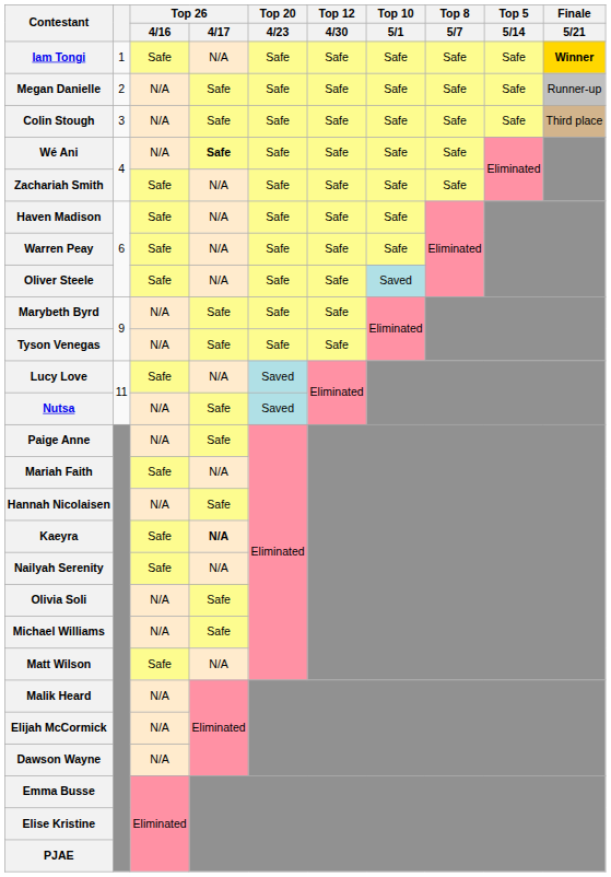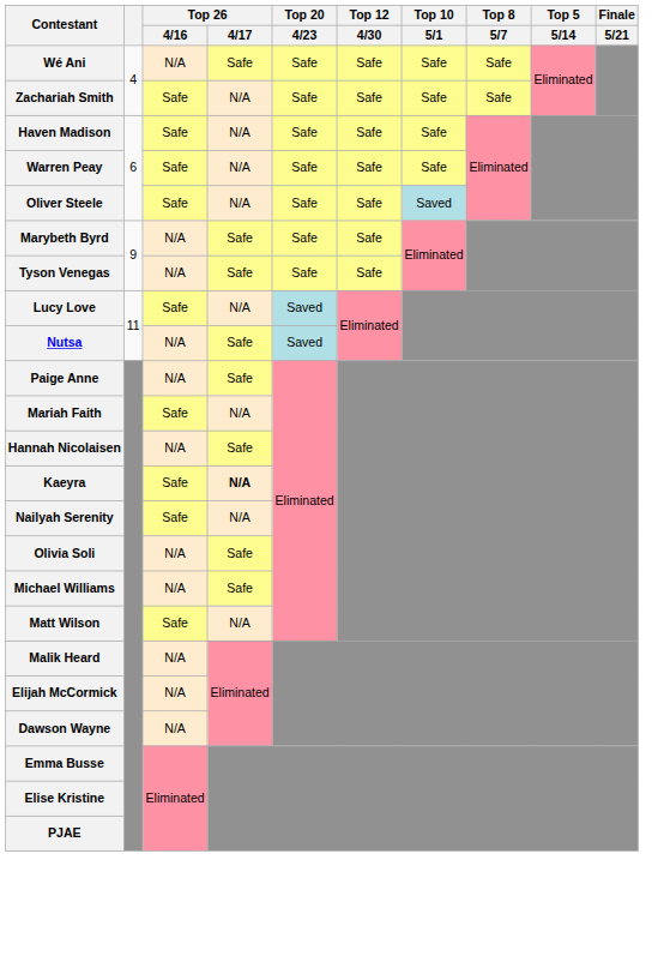- row: Iam Tongi | 1 | Safe | N/A | Safe | Safe | Safe | Safe | Safe | Winner
- row: Megan Danielle | 2 | N/A | Safe | Safe | Safe | Safe | Safe | Safe | Runner-up
- row: Colin Stough | 3 | N/A | Safe | Safe | Safe | Safe | Safe | Safe | Third place
Wé Ani | Top 26 / 4/17: bold -> normal
